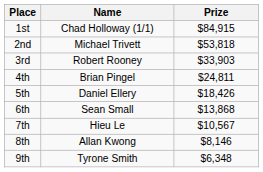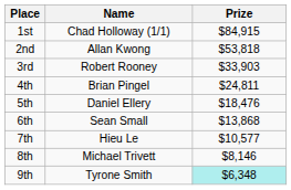2nd | Name: Michael Trivett -> Allan Kwong
5th | Prize: $18,426 -> $18,476
7th | Prize: $10,567 -> $10,577
8th | Name: Allan Kwong -> Michael Trivett
9th | Prize: no background -> paleturquoise background
